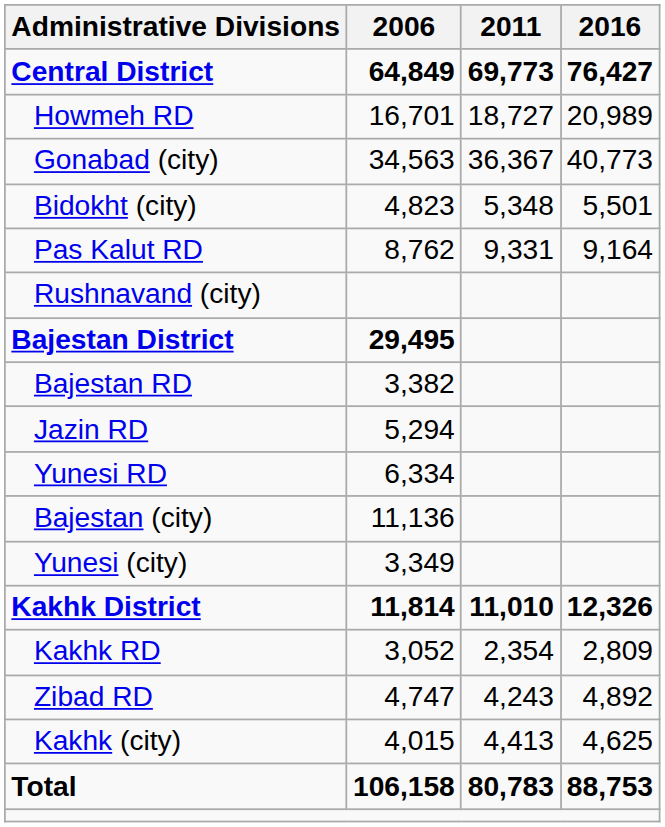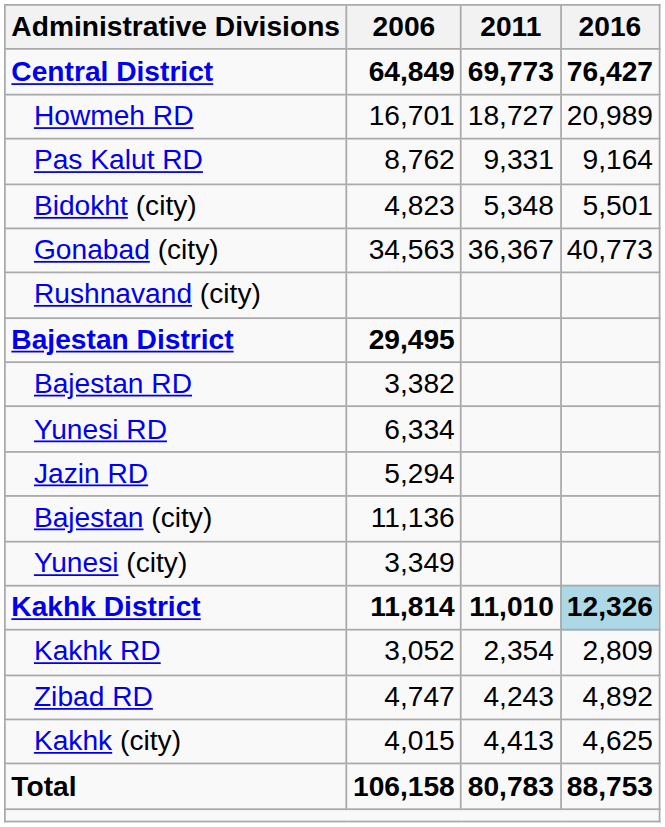rows swapped: Pas Kalut RD <-> Gonabad (city)
rows swapped: Jazin RD <-> Yunesi RD
Kakhk District | 2016: no background -> lightblue background
